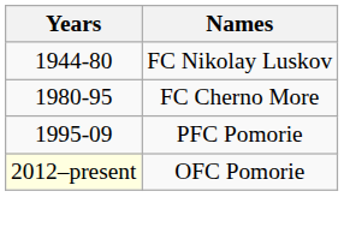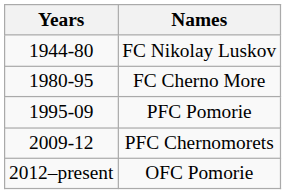+ row: 2009-12 | PFC Chernomorets
OFC Pomorie | Years: lightyellow background -> no background
